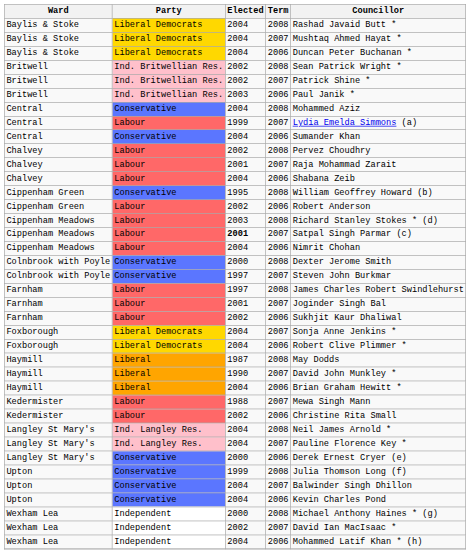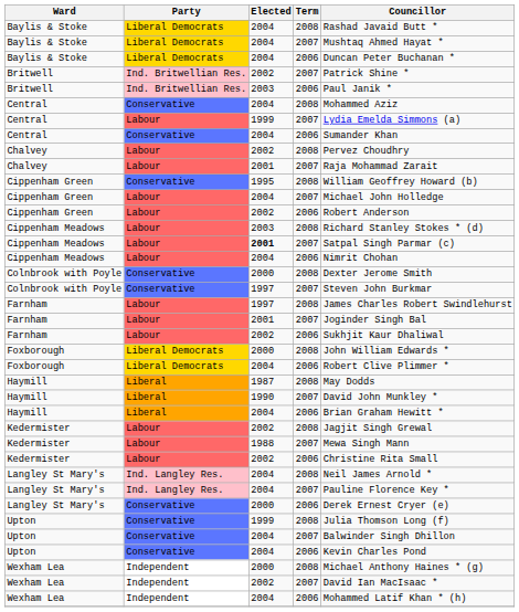- row: Britwell | Ind. Britwellian Res. | 2002 | 2008 | Sean Patrick Wright *
- row: Chalvey | Labour | 2004 | 2006 | Shabana Zeib
+ row: Cippenham Green | Labour | 2004 | 2007 | Michael John Holledge
+ row: Foxborough | Liberal Democrats | 2000 | 2008 | John William Edwards *
- row: Foxborough | Liberal Democrats | 2004 | 2007 | Sonja Anne Jenkins *
+ row: Kedermister | Labour | 2002 | 2008 | Jagjit Singh Grewal
